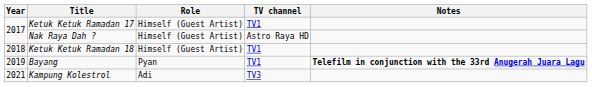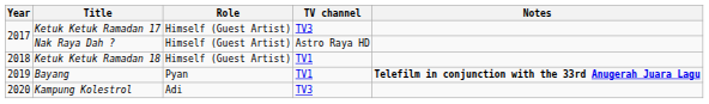Ketuk Ketuk Ramadan 17 | TV channel: TV1 -> TV3
Kampung Kolestrol | Year: 2021 -> 2020
